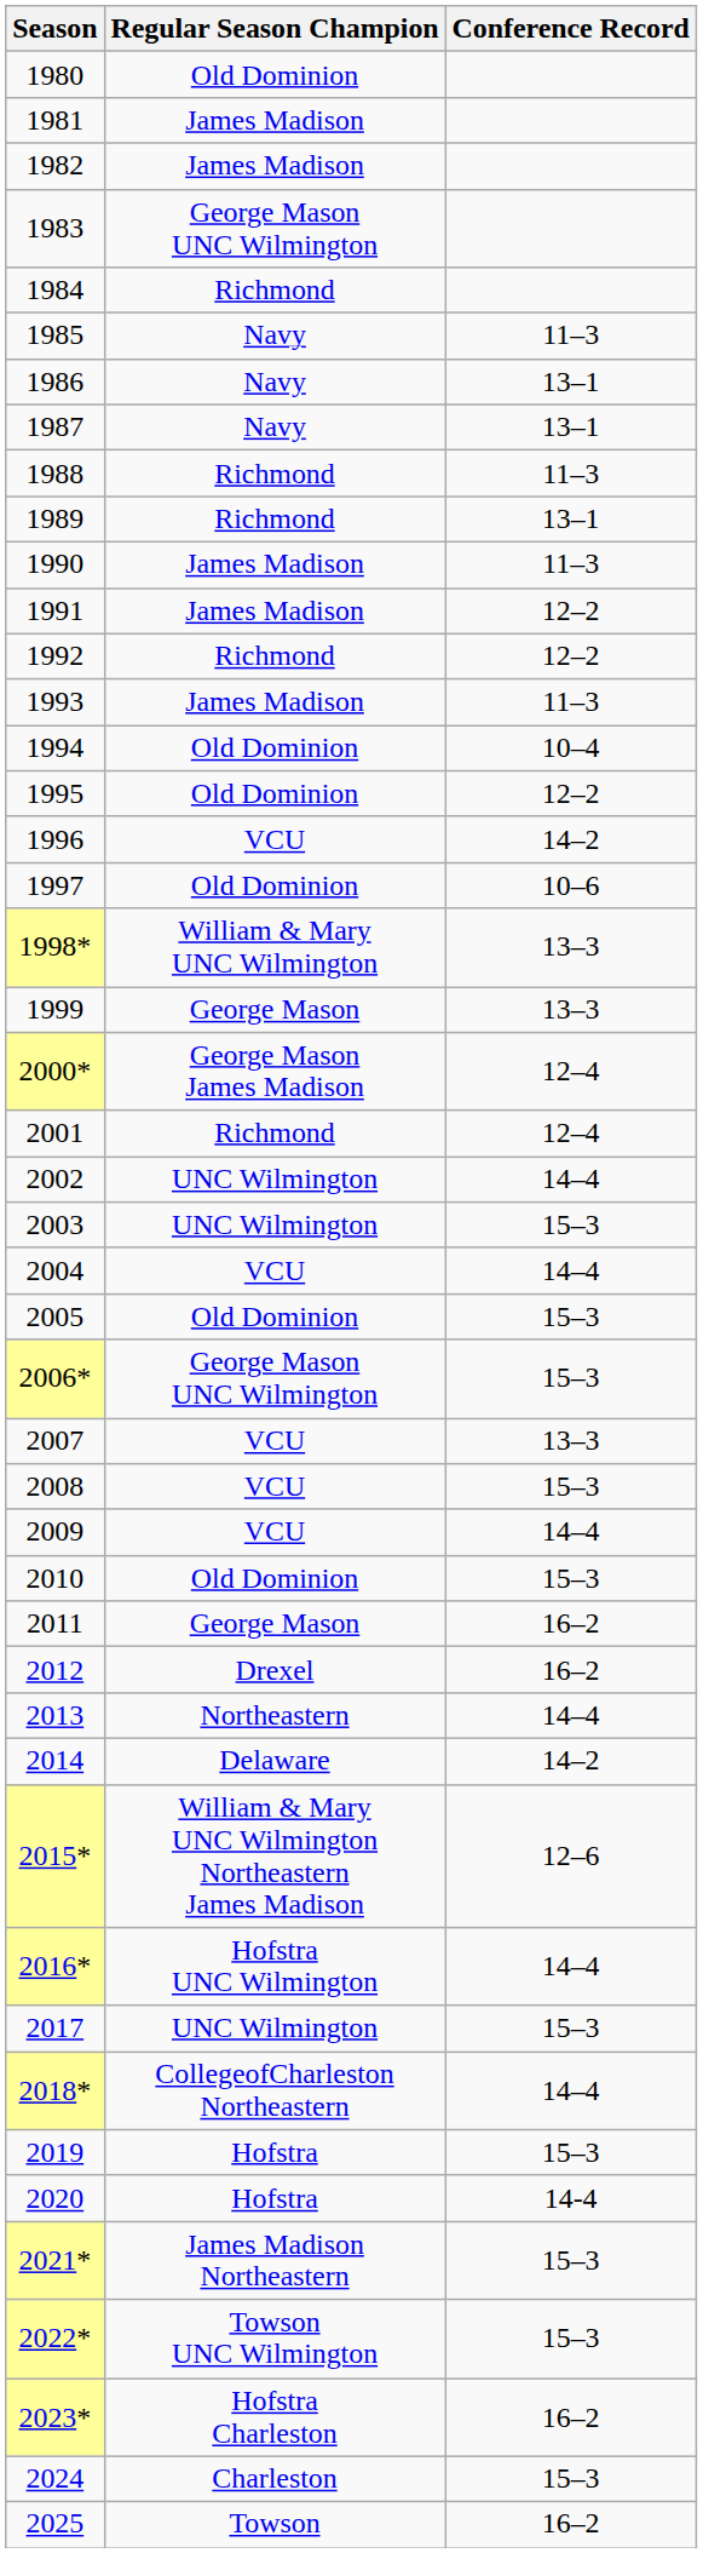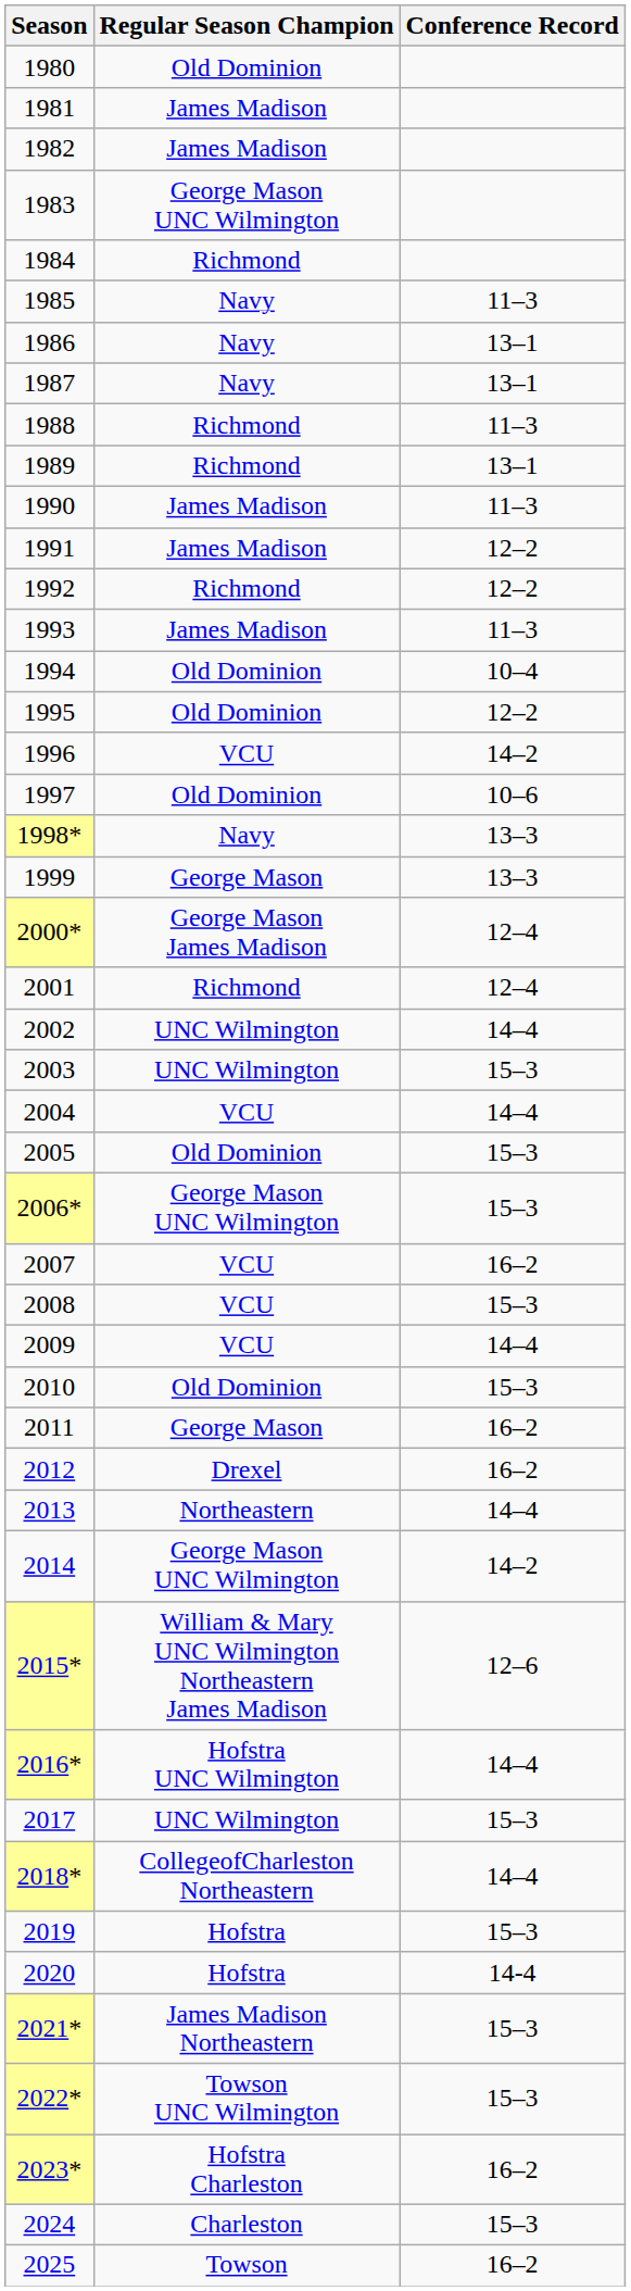1998* | Regular Season Champion: William & Mary UNC Wilmington -> Navy
2007 | Conference Record: 13–3 -> 16–2
2014 | Regular Season Champion: Delaware -> George Mason UNC Wilmington
